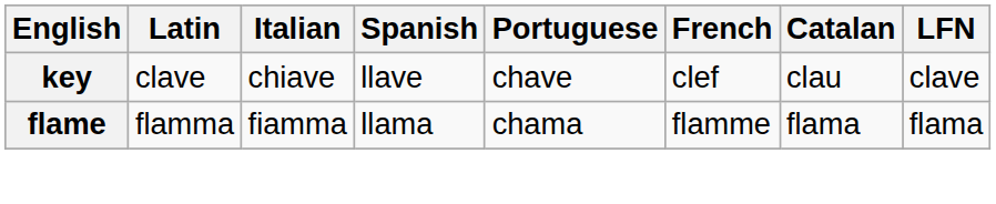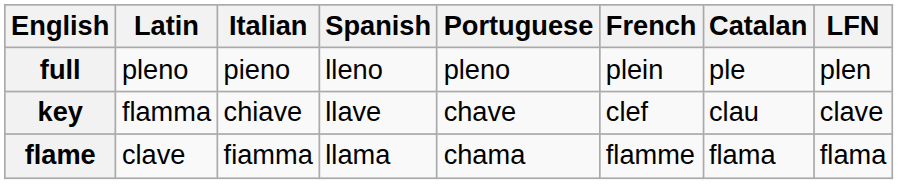+ row: full | pleno | pieno | lleno | pleno | plein | ple | plen
key | Latin: clave -> flamma
flame | Latin: flamma -> clave
